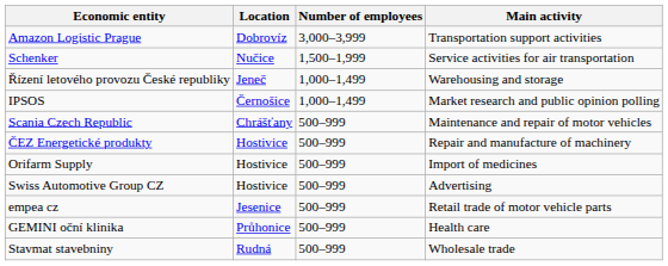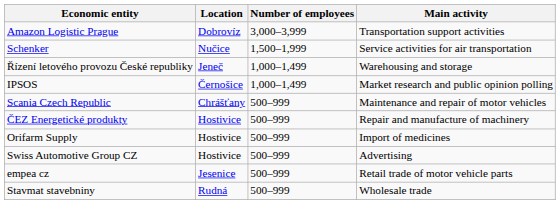- row: GEMINI oční klinika | Průhonice | 500–999 | Health care
